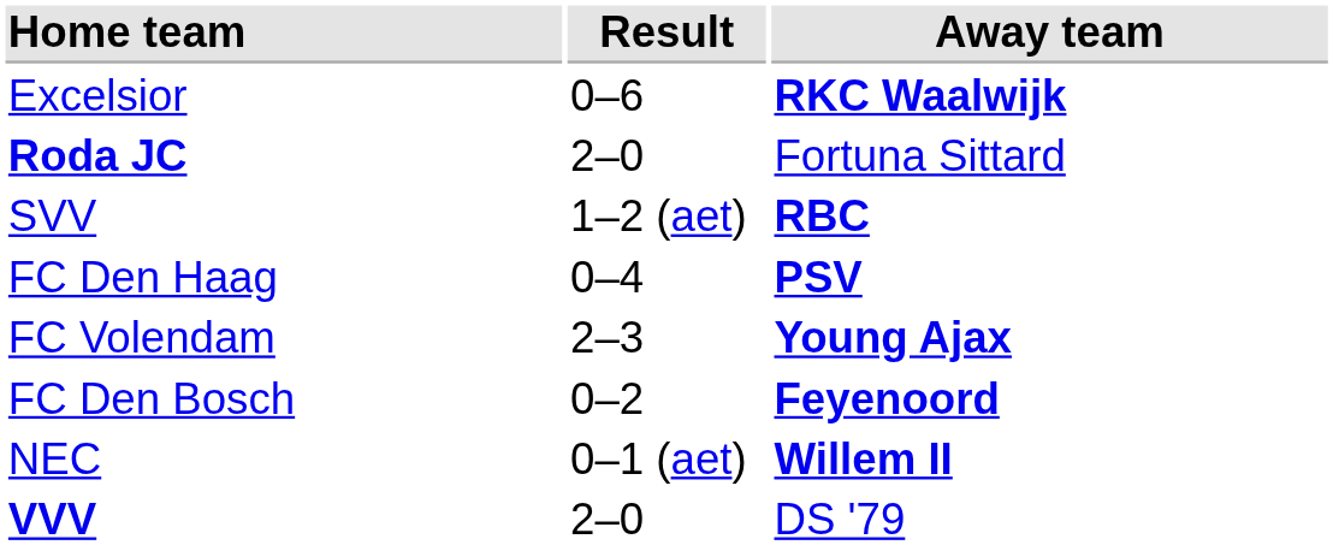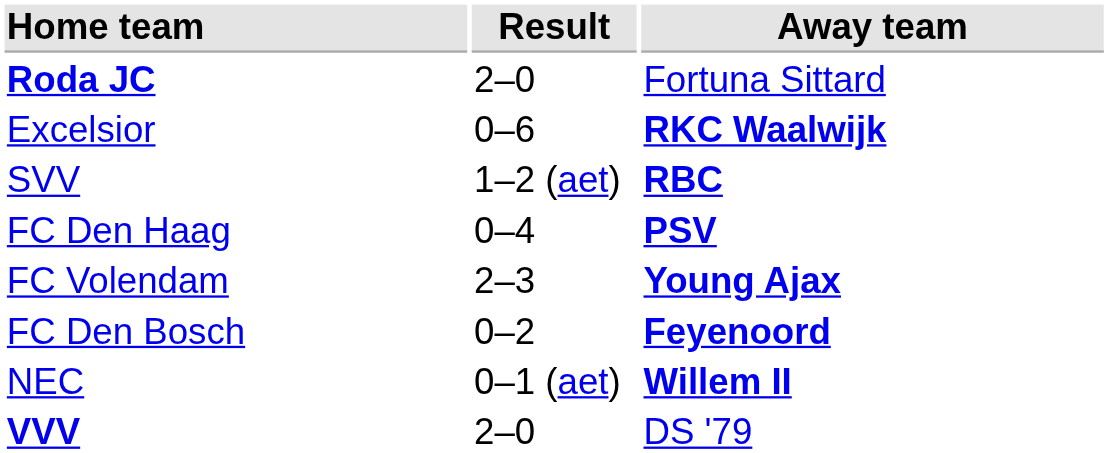rows swapped: Roda JC <-> Excelsior
